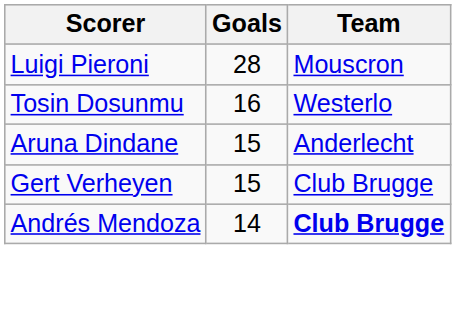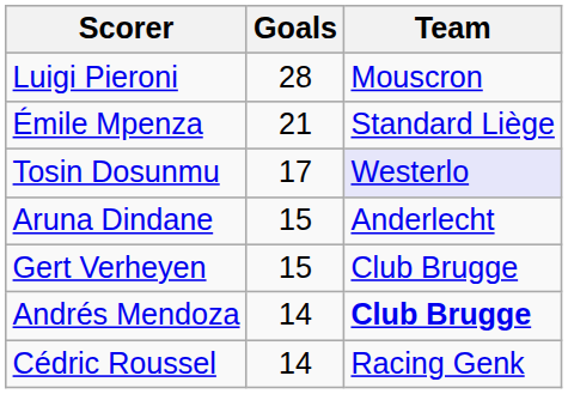+ row: Émile Mpenza | 21 | Standard Liège
Tosin Dosunmu | Goals: 16 -> 17
Tosin Dosunmu | Team: no background -> lavender background
+ row: Cédric Roussel | 14 | Racing Genk
